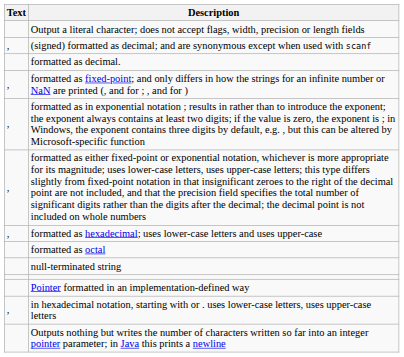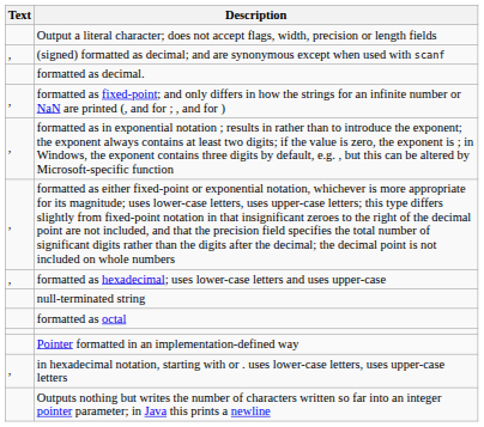rows swapped: formatted as octal <-> null-terminated string
